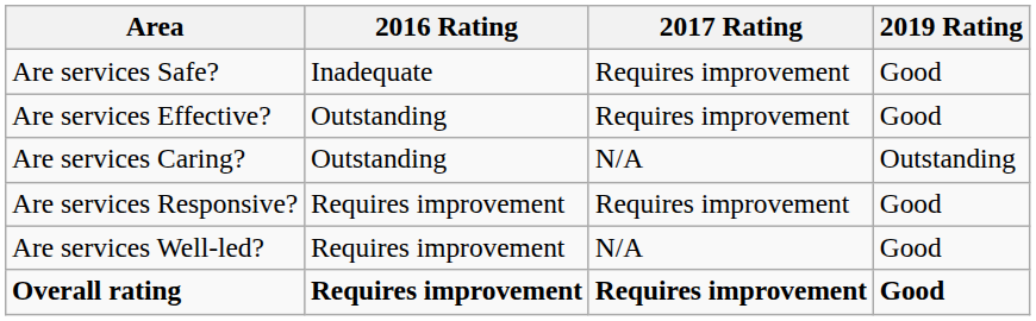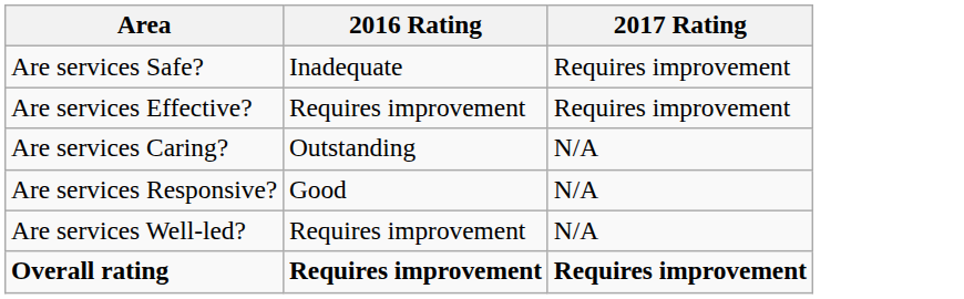- column: 2019 Rating | Good | Good | Outstanding | Good | Good | Good
Are services Effective? | 2016 Rating: Outstanding -> Requires improvement
Are services Responsive? | 2016 Rating: Requires improvement -> Good
Are services Responsive? | 2017 Rating: Requires improvement -> N/A
